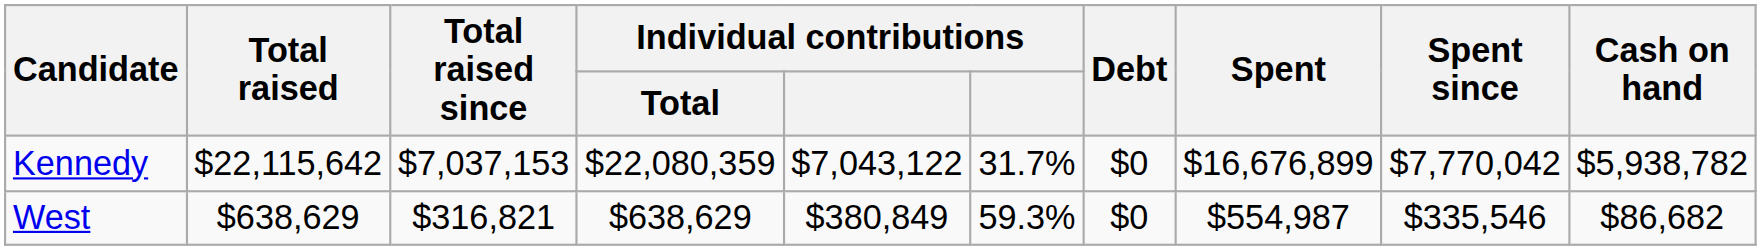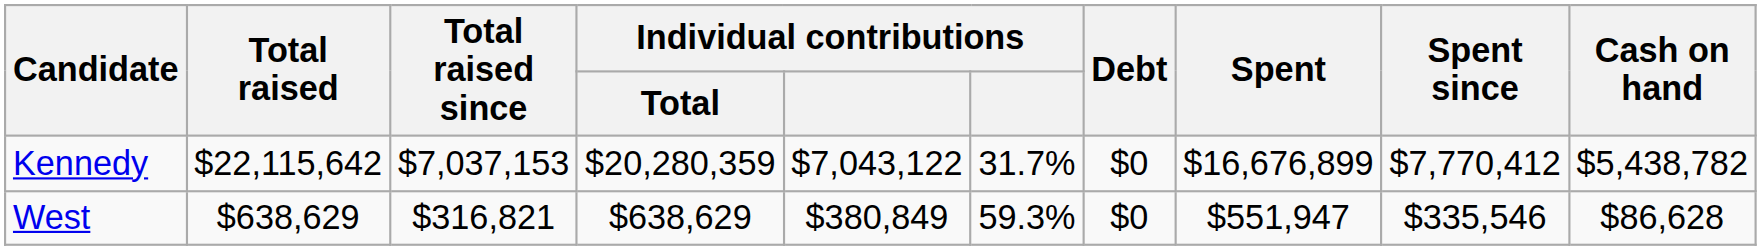Kennedy | Individual contributions / Total: $22,080,359 -> $20,280,359
Kennedy | Spent since: $7,770,042 -> $7,770,412
Kennedy | Cash on hand: $5,938,782 -> $5,438,782
West | Spent: $554,987 -> $551,947
West | Cash on hand: $86,682 -> $86,628
